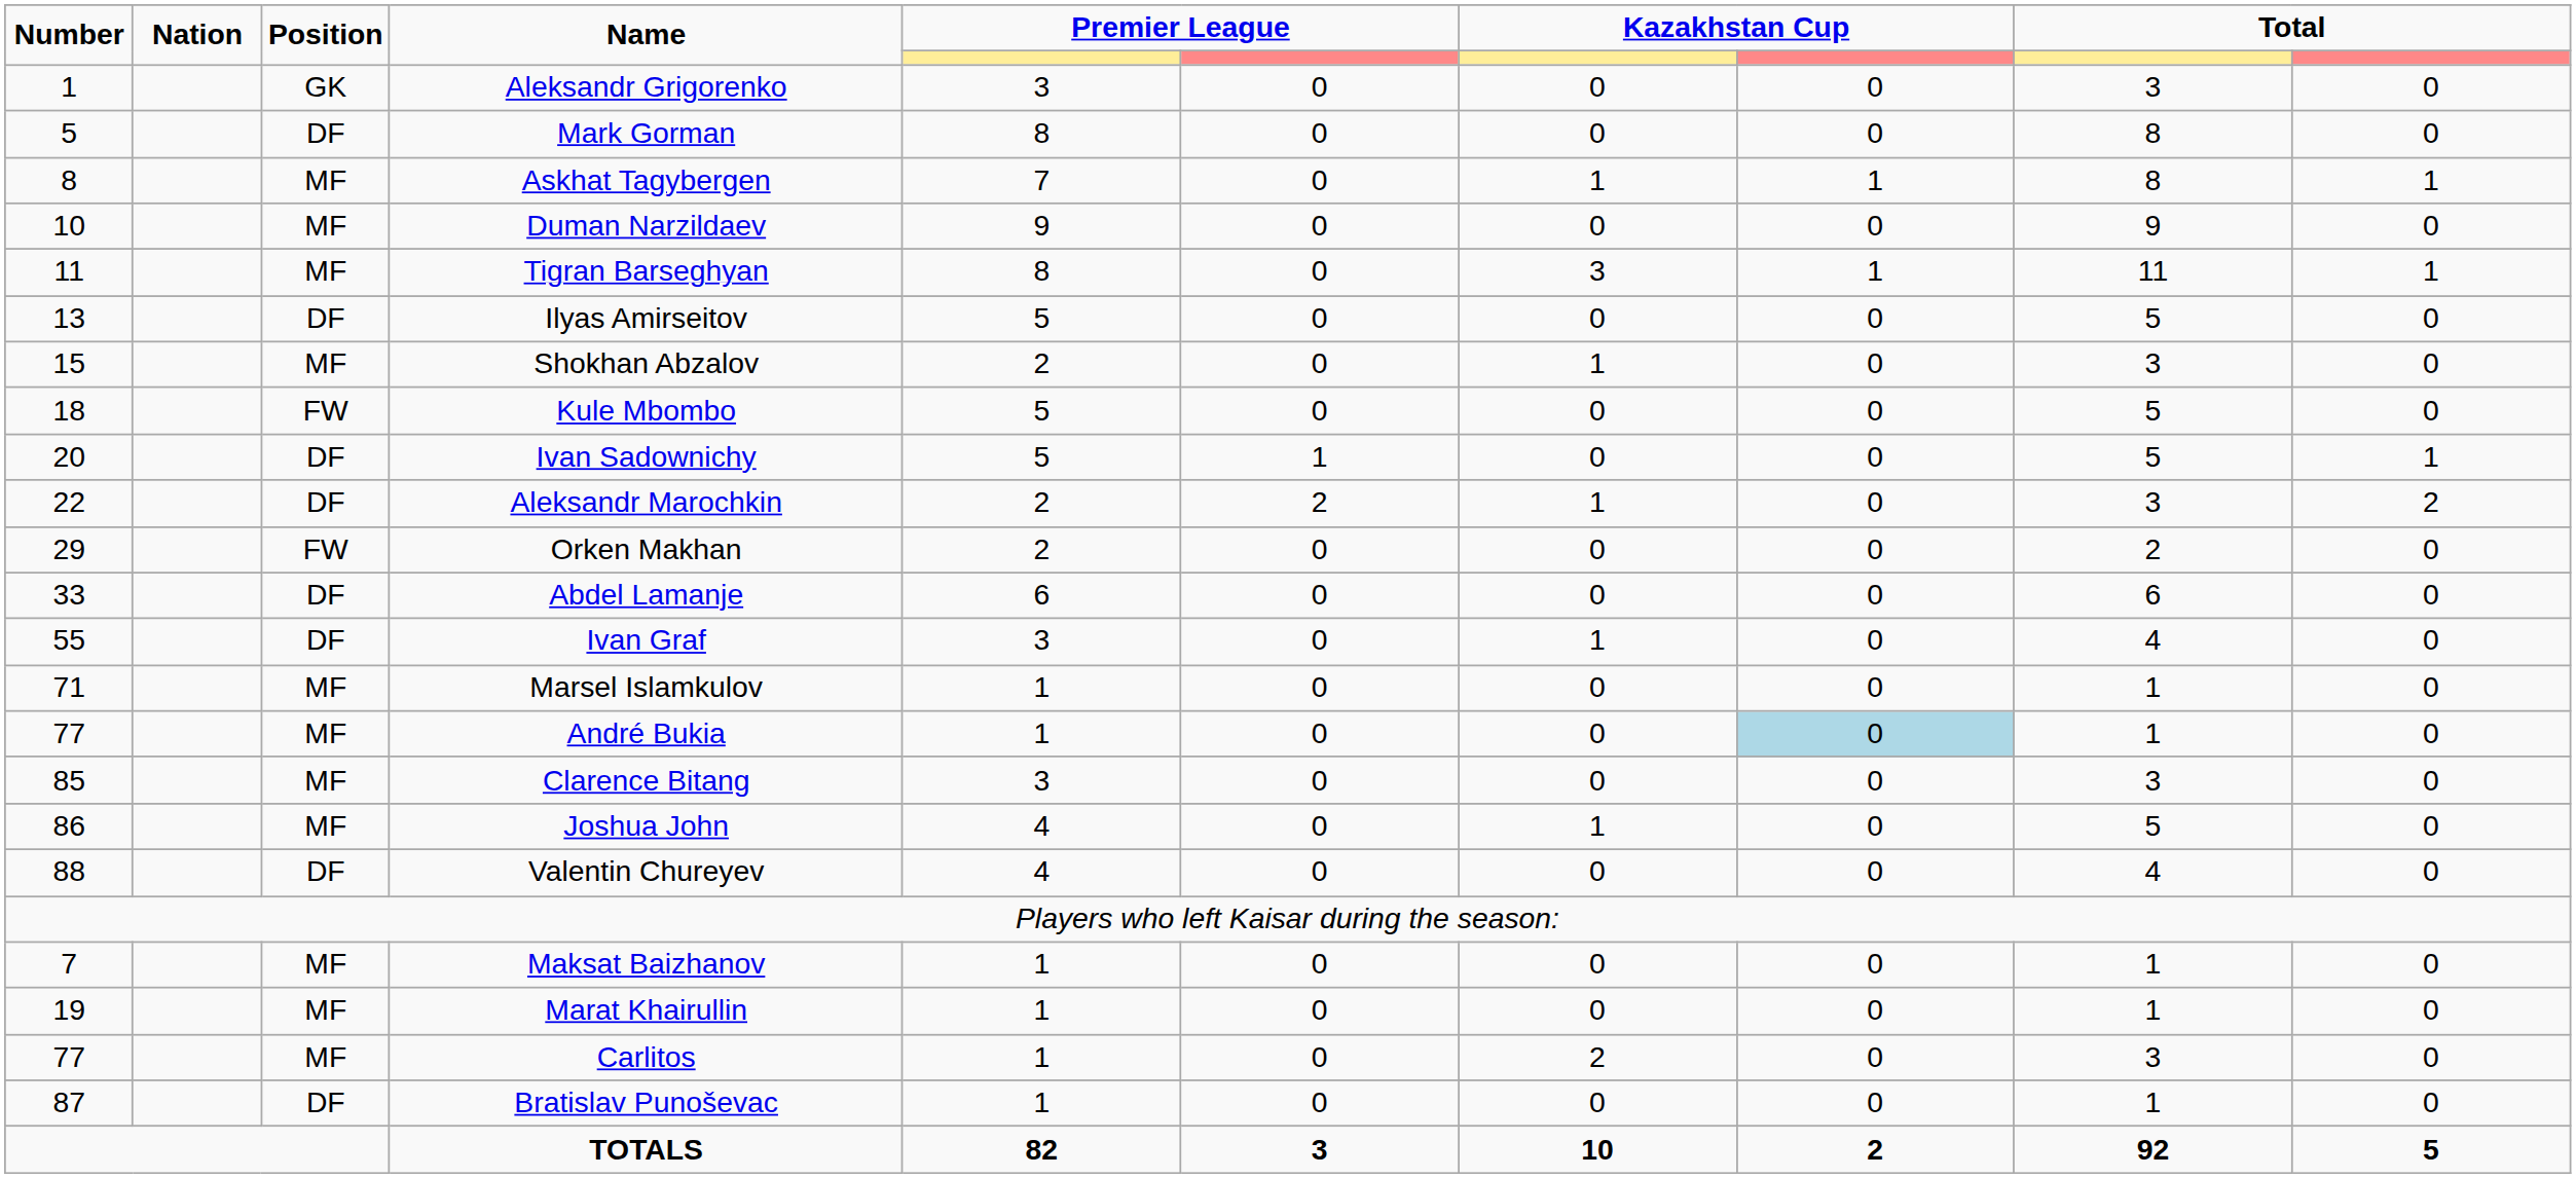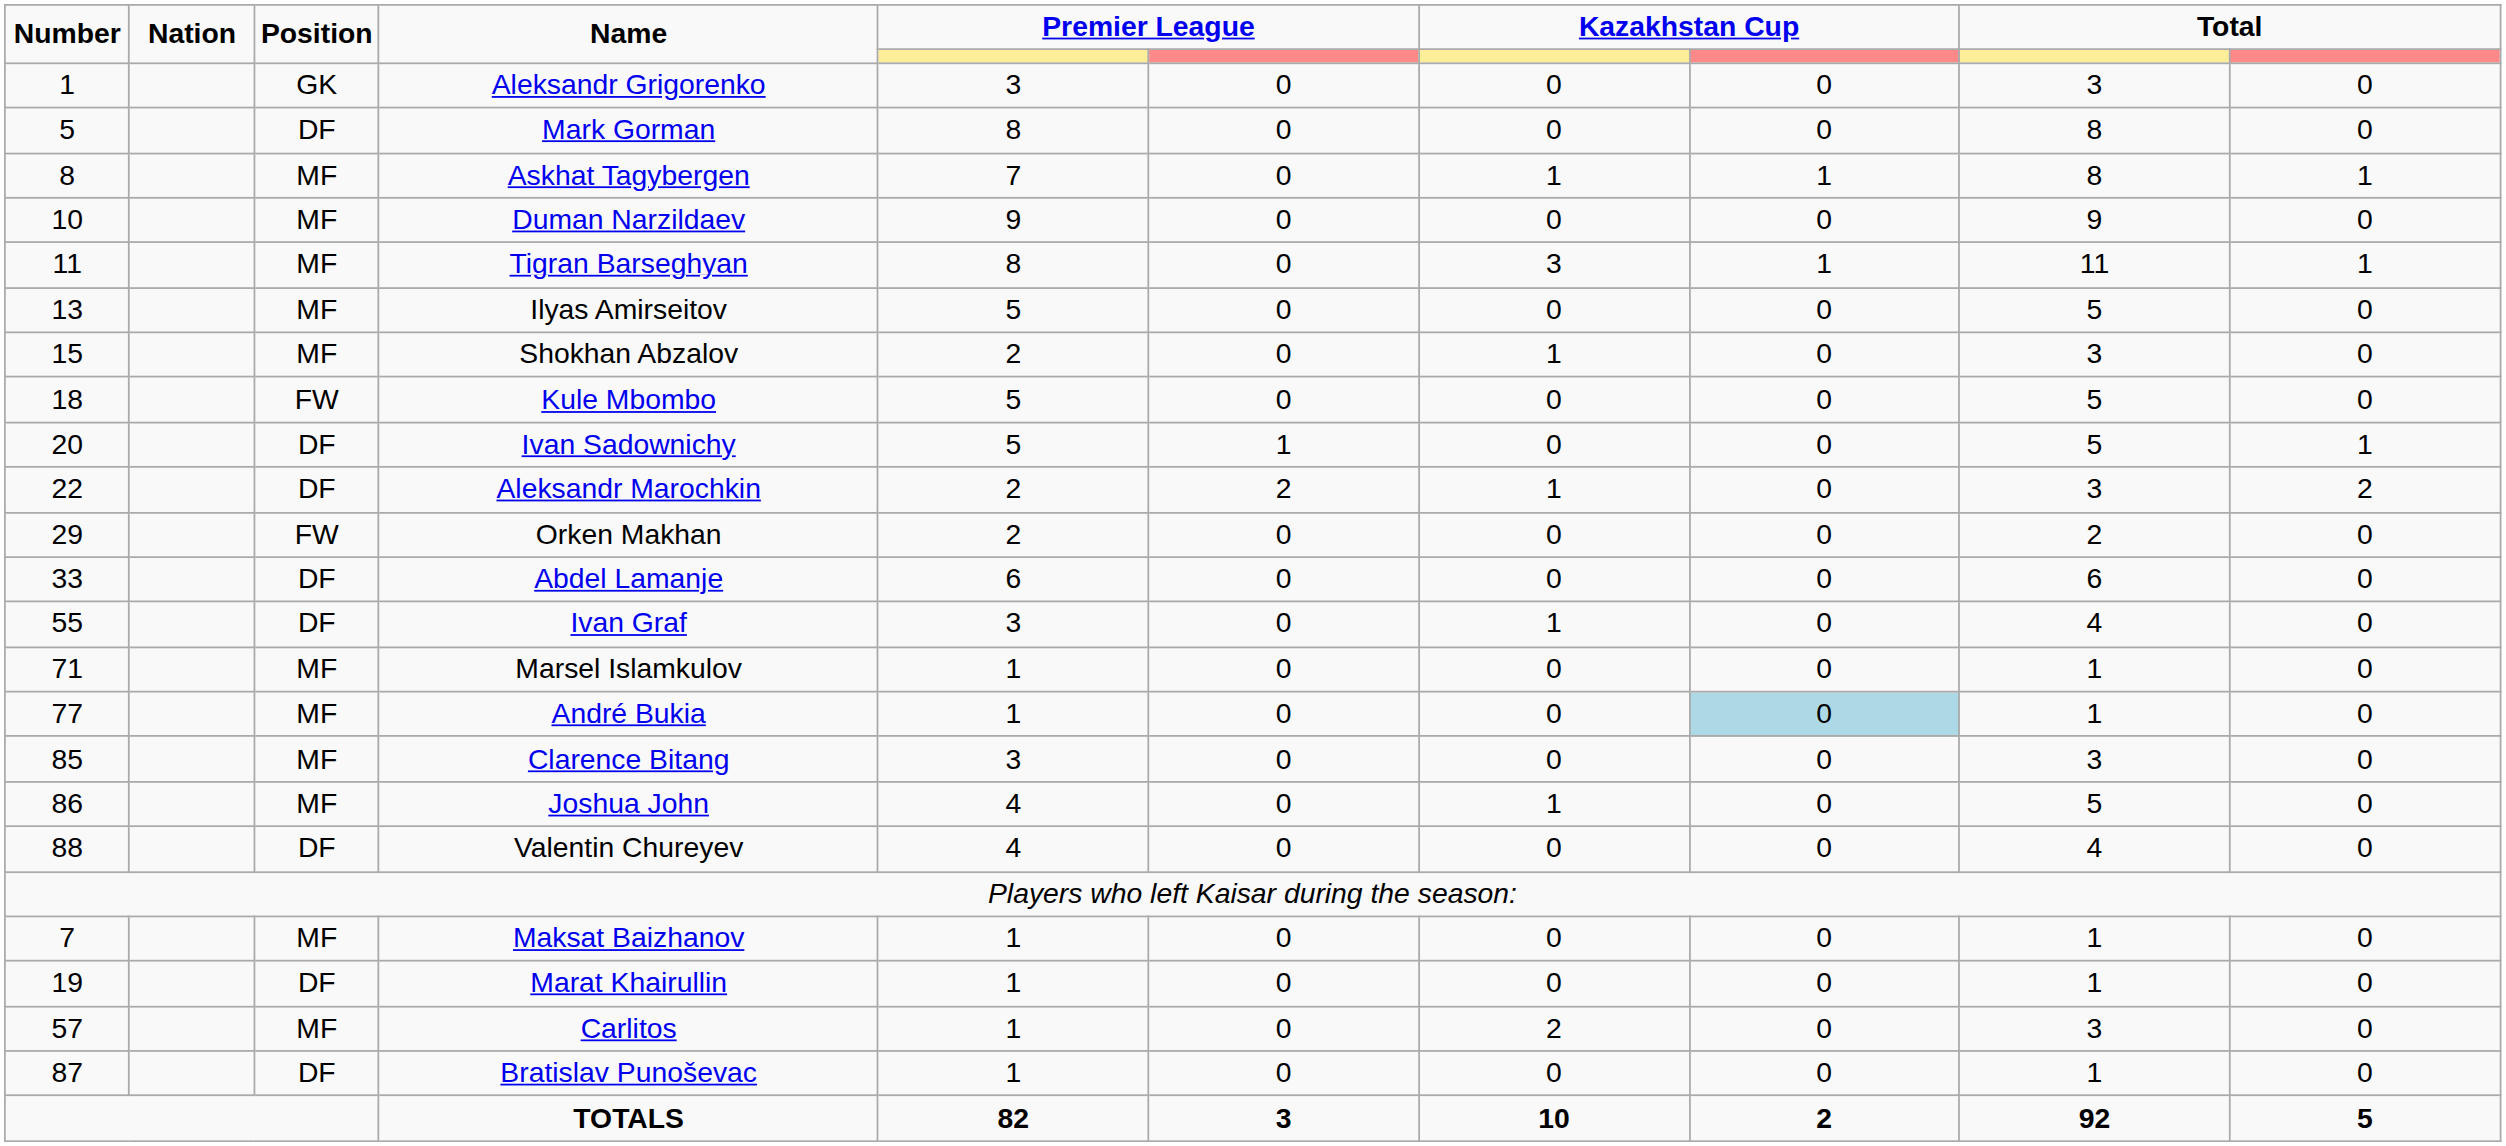Ilyas Amirseitov | Position: DF -> MF
Marat Khairullin | Position: MF -> DF
Carlitos | Number: 77 -> 57
